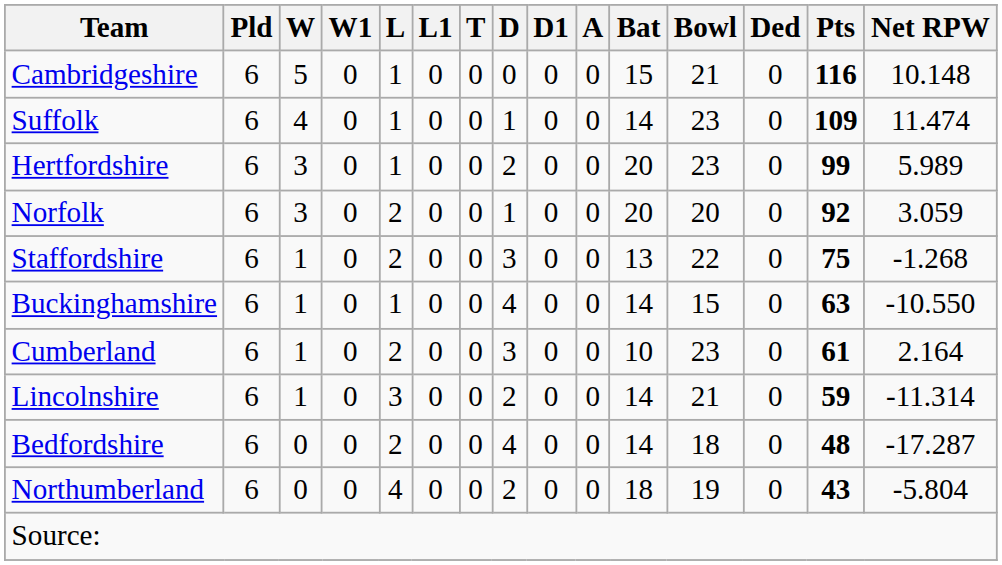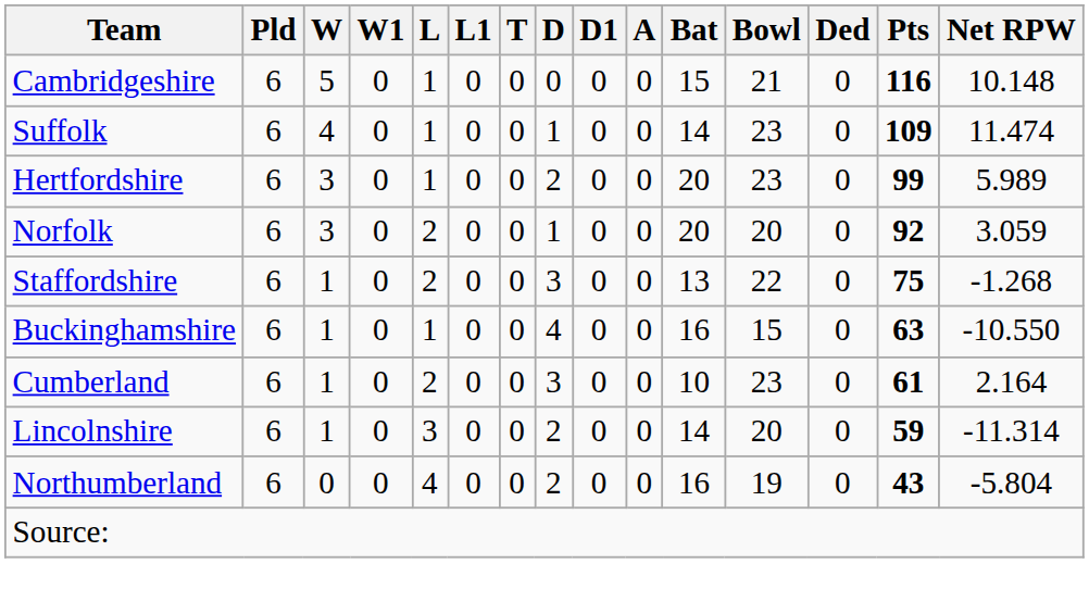Buckinghamshire | Bat: 14 -> 16
Lincolnshire | Bowl: 21 -> 20
- row: Bedfordshire | 6 | 0 | 0 | 2 | 0 | 0 | 4 | 0 | 0 | 14 | 18 | 0 | 48 | -17.287
Northumberland | Bat: 18 -> 16
